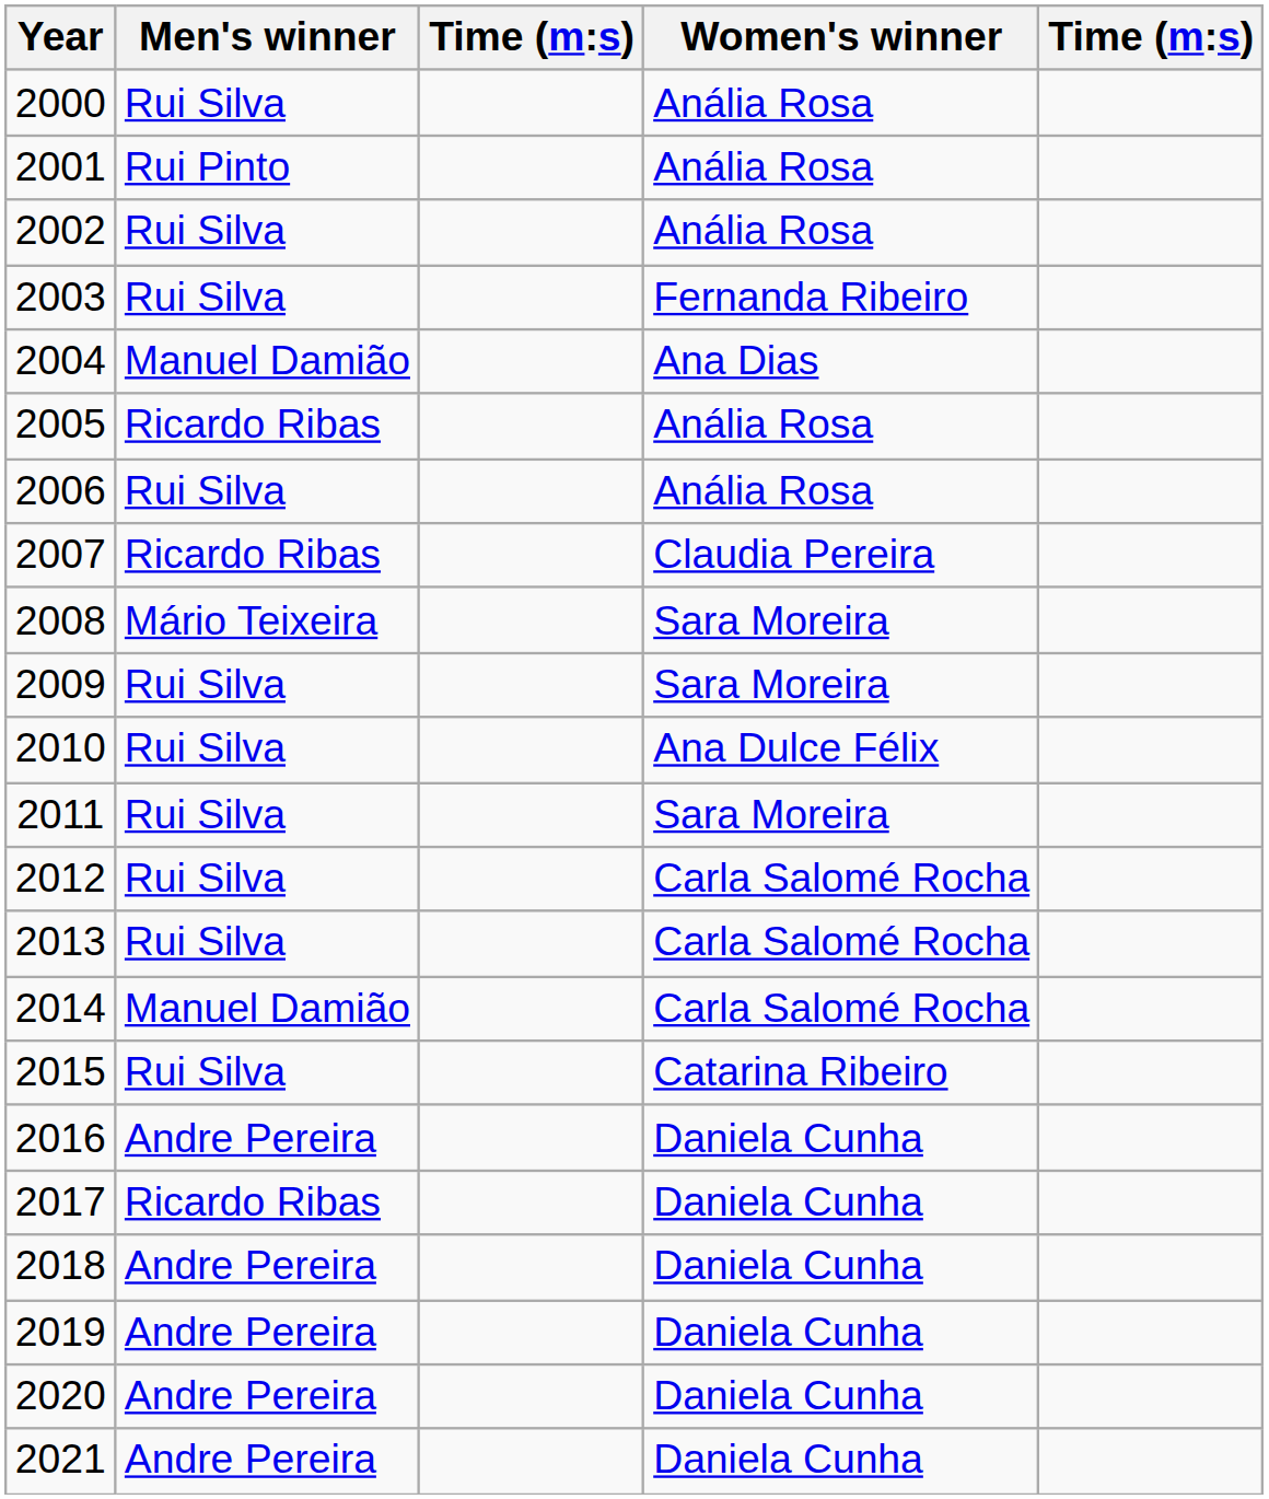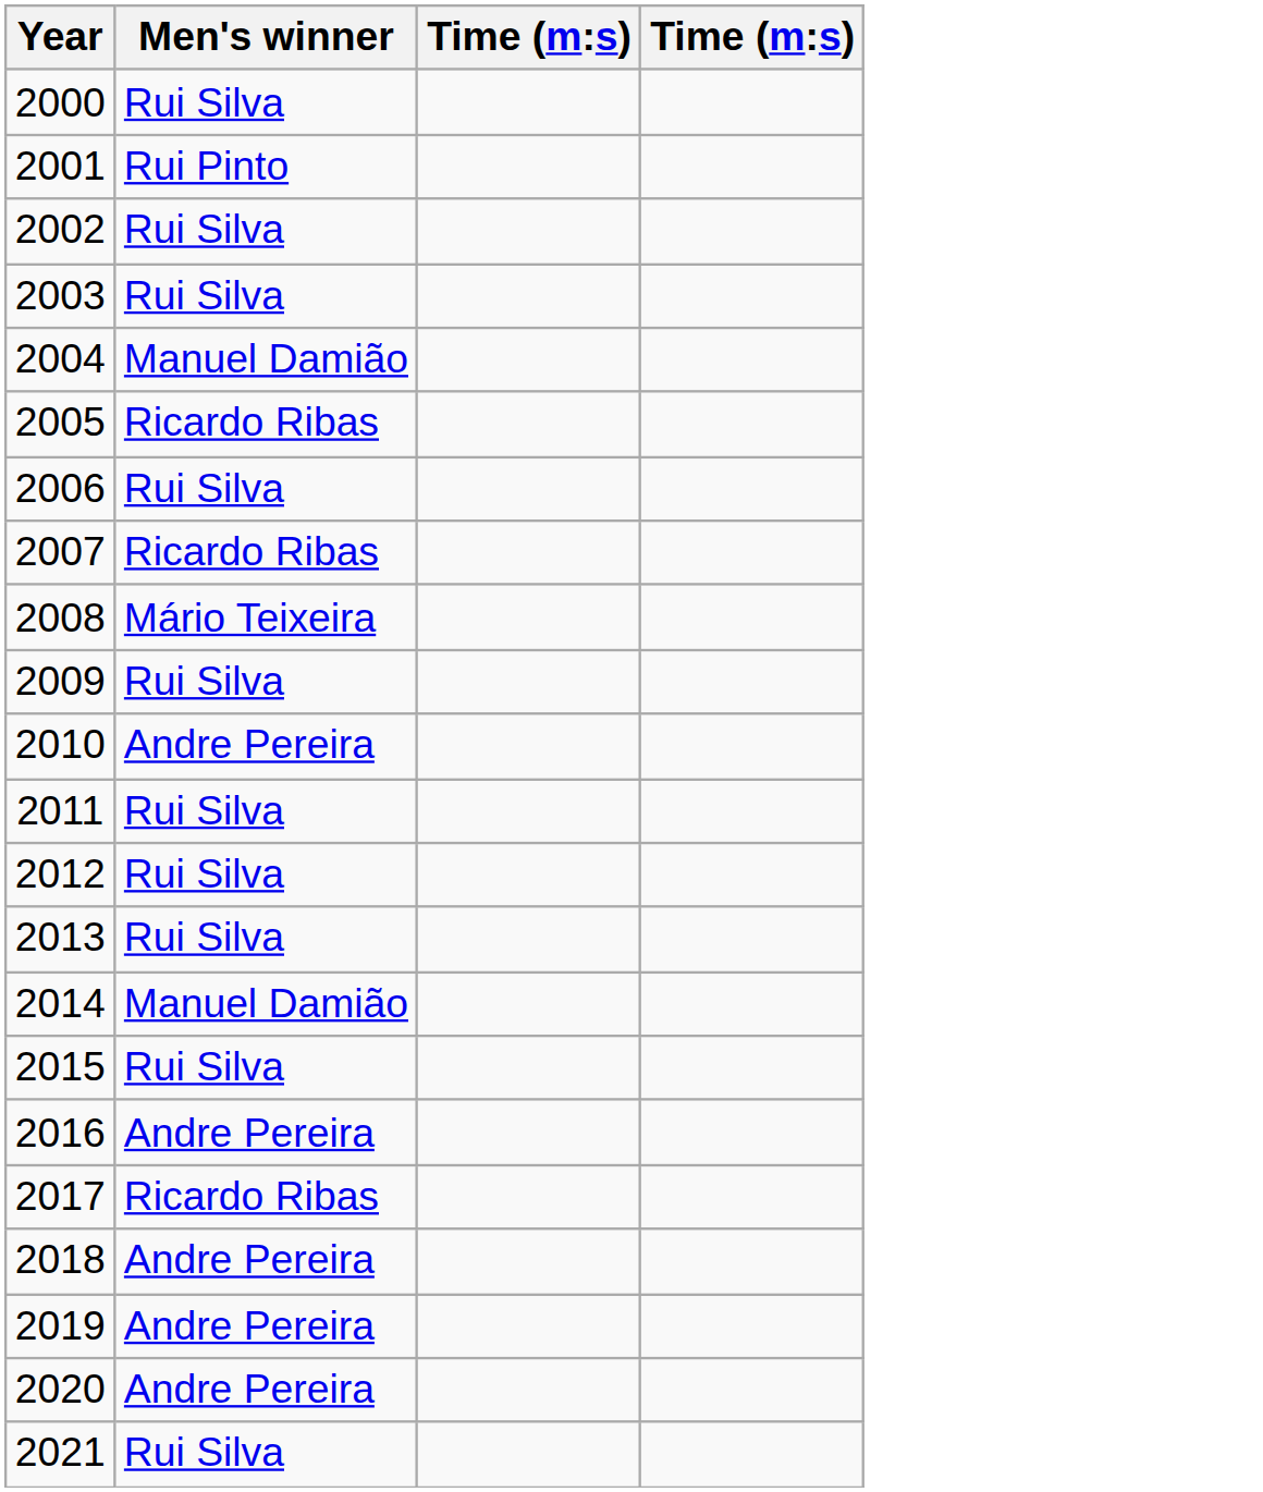- column: Women's winner | Anália Rosa | Anália Rosa | Anália Rosa | Fernanda Ribeiro | Ana Dias | Anália Rosa | Anália Rosa | Claudia Pereira | Sara Moreira | Sara Moreira | Ana Dulce Félix | Sara Moreira | Carla Salomé Rocha | Carla Salomé Rocha | Carla Salomé Rocha | Catarina Ribeiro | Daniela Cunha | Daniela Cunha | Daniela Cunha | Daniela Cunha | Daniela Cunha | Daniela Cunha
2010 | Men's winner: Rui Silva -> Andre Pereira
2021 | Men's winner: Andre Pereira -> Rui Silva
